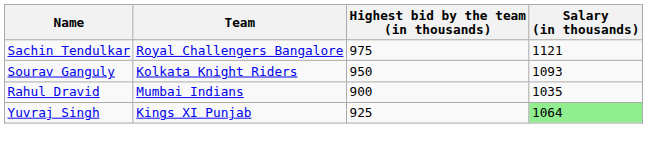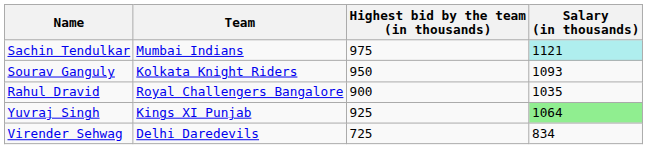Sachin Tendulkar | Team: Royal Challengers Bangalore -> Mumbai Indians
Sachin Tendulkar | Salary (in thousands): no background -> paleturquoise background
Rahul Dravid | Team: Mumbai Indians -> Royal Challengers Bangalore
+ row: Virender Sehwag | Delhi Daredevils | 725 | 834
